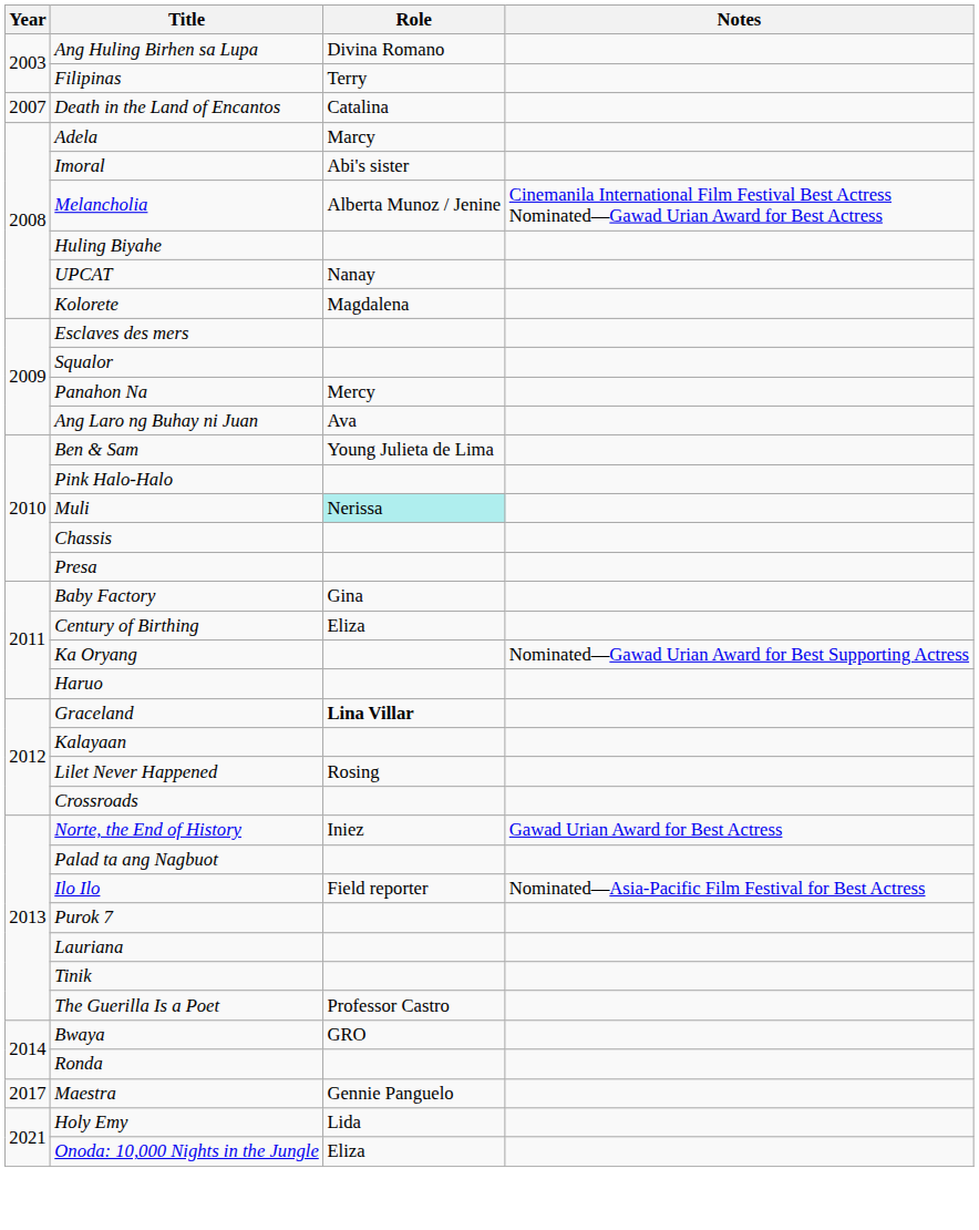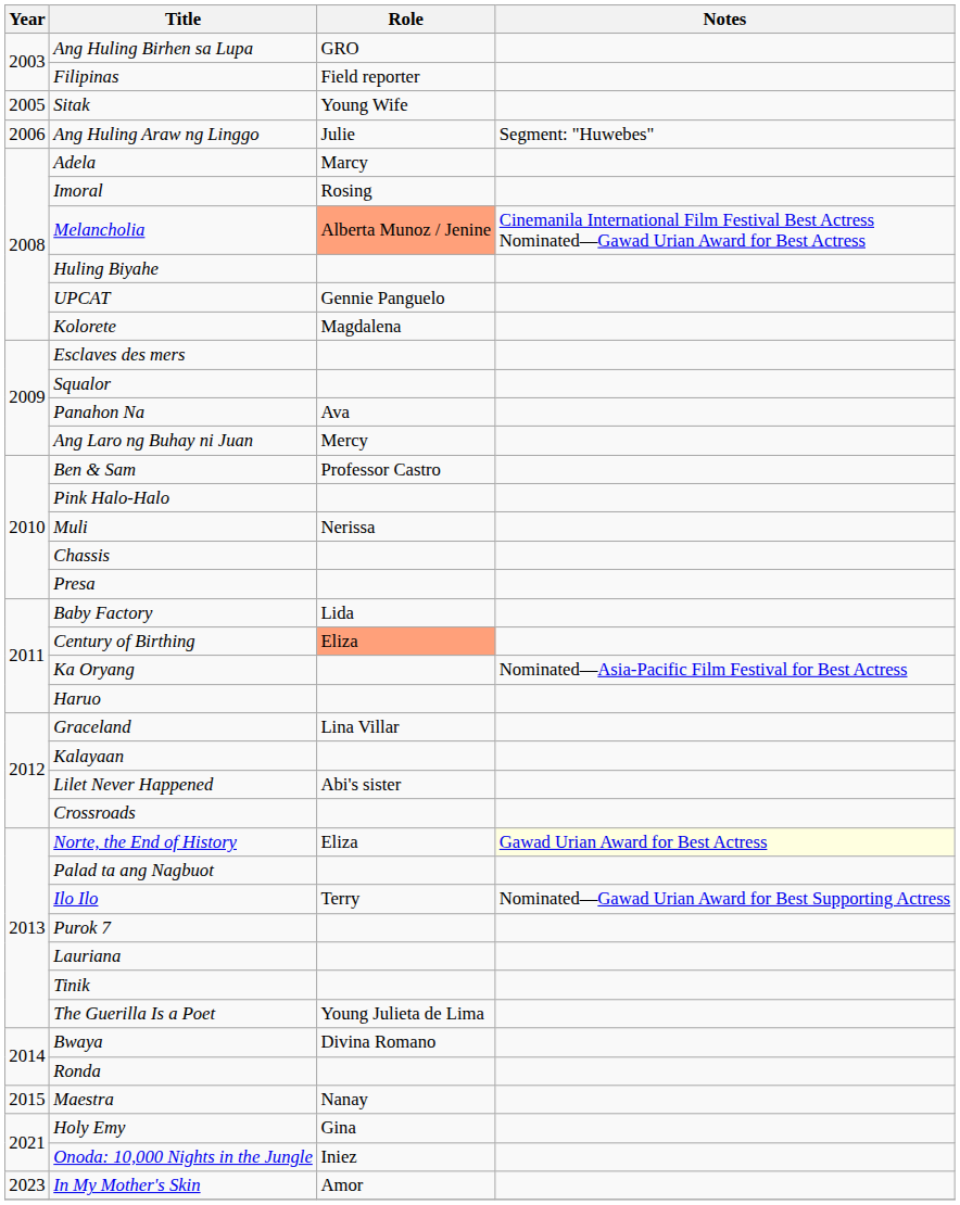Ang Huling Birhen sa Lupa | Role: Divina Romano -> GRO
Filipinas | Role: Terry -> Field reporter
+ row: 2005 | Sitak | Young Wife
+ row: 2006 | Ang Huling Araw ng Linggo | Julie | Segment: "Huwebes"
- row: 2007 | Death in the Land of Encantos | Catalina
Imoral | Role: Abi's sister -> Rosing
Melancholia | Role: no background -> lightsalmon background
UPCAT | Role: Nanay -> Gennie Panguelo
Panahon Na | Role: Mercy -> Ava
Ang Laro ng Buhay ni Juan | Role: Ava -> Mercy
Ben & Sam | Role: Young Julieta de Lima -> Professor Castro
Muli | Role: paleturquoise background -> no background
Baby Factory | Role: Gina -> Lida
Century of Birthing | Role: no background -> lightsalmon background
Ka Oryang | Notes: Nominated—Gawad Urian Award for Best Supporting Actress -> Nominated—Asia-Pacific Film Festival for Best Actress
Graceland | Role: bold -> normal
Lilet Never Happened | Role: Rosing -> Abi's sister
Norte, the End of History | Role: Iniez -> Eliza
Norte, the End of History | Notes: no background -> lightyellow background
Ilo Ilo | Role: Field reporter -> Terry
Ilo Ilo | Notes: Nominated—Asia-Pacific Film Festival for Best Actress -> Nominated—Gawad Urian Award for Best Supporting Actress
The Guerilla Is a Poet | Role: Professor Castro -> Young Julieta de Lima
Bwaya | Role: GRO -> Divina Romano
Maestra | Year: 2017 -> 2015
Maestra | Role: Gennie Panguelo -> Nanay
Holy Emy | Role: Lida -> Gina
Onoda: 10,000 Nights in the Jungle | Role: Eliza -> Iniez
+ row: 2023 | In My Mother's Skin | Amor
